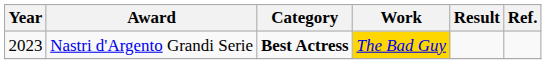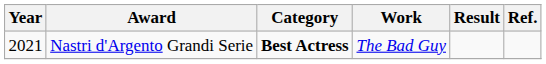Nastri d'Argento Grandi Serie | Year: 2023 -> 2021
Nastri d'Argento Grandi Serie | Work: gold background -> no background
